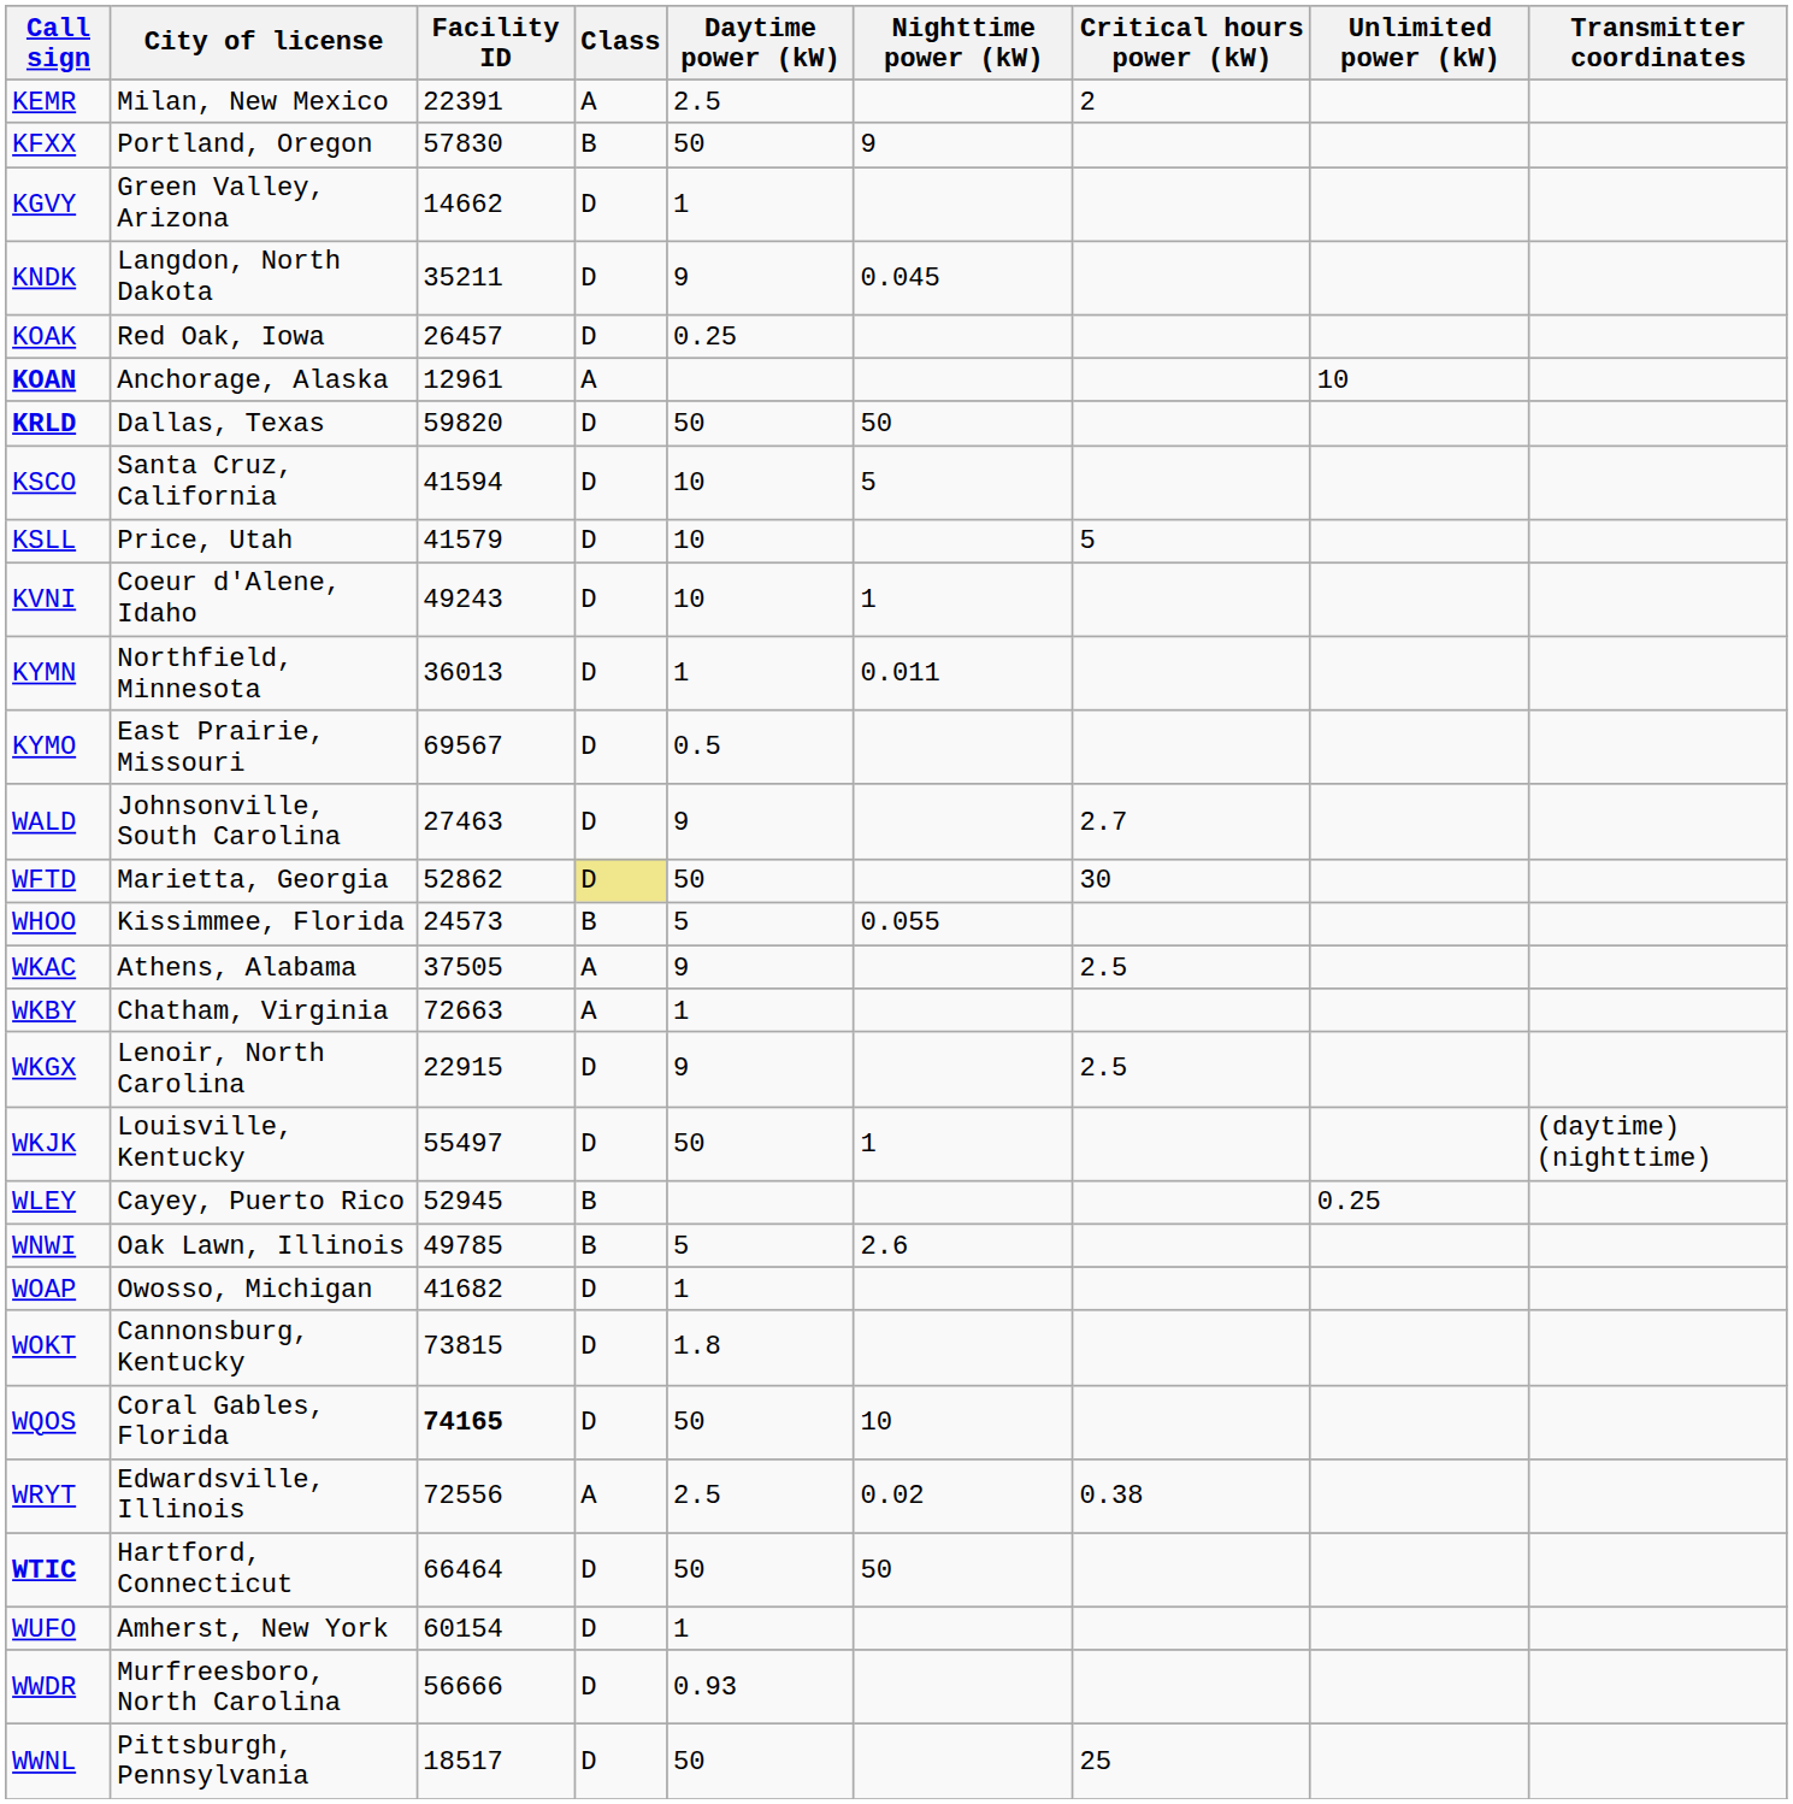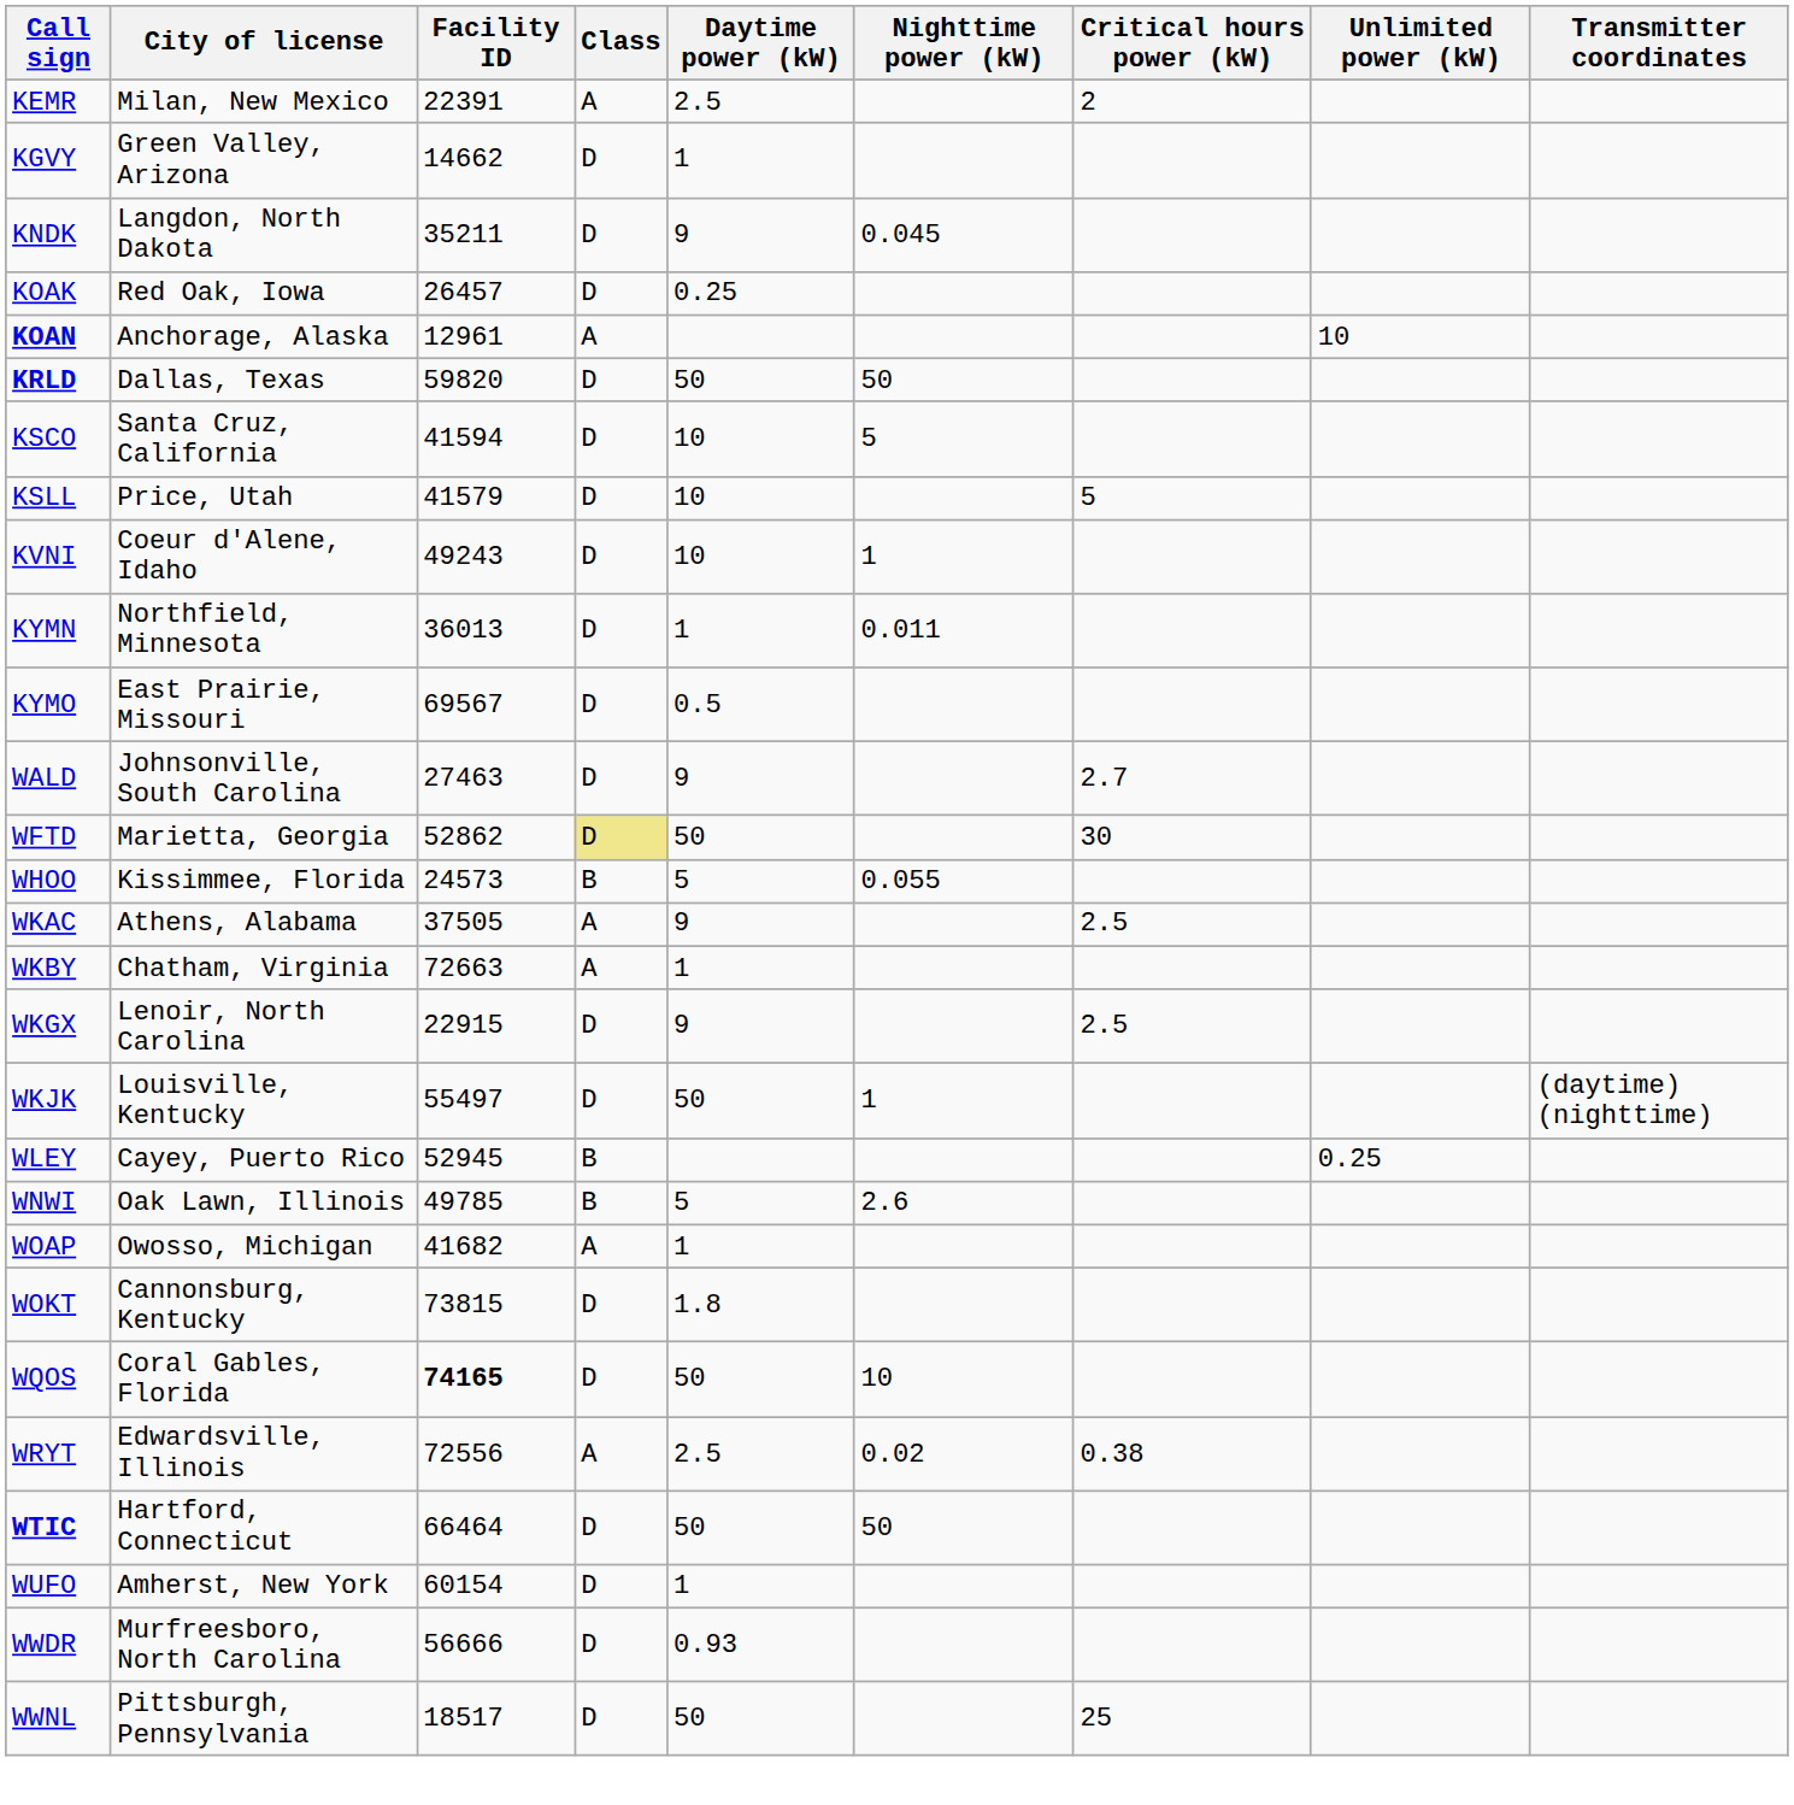- row: KFXX | Portland, Oregon | 57830 | B | 50 | 9
WOAP | Class: D -> A
